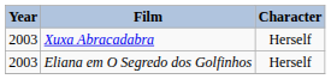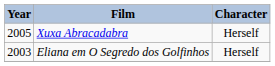Xuxa Abracadabra | Year: 2003 -> 2005
